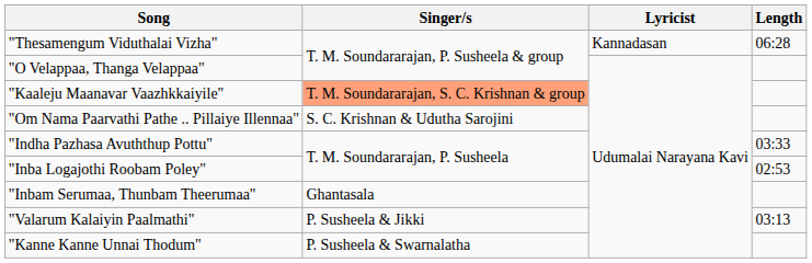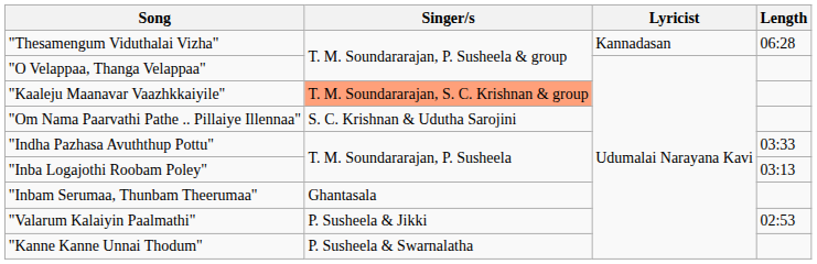"Inba Logajothi Roobam Poley" | Length: 02:53 -> 03:13
"Valarum Kalaiyin Paalmathi" | Length: 03:13 -> 02:53
